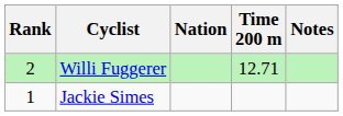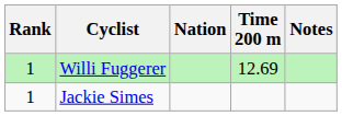Willi Fuggerer | Rank: 2 -> 1
Willi Fuggerer | Time 200 m: 12.71 -> 12.69
